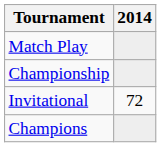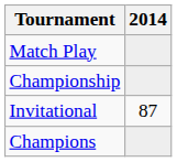Invitational | 2014: 72 -> 87
